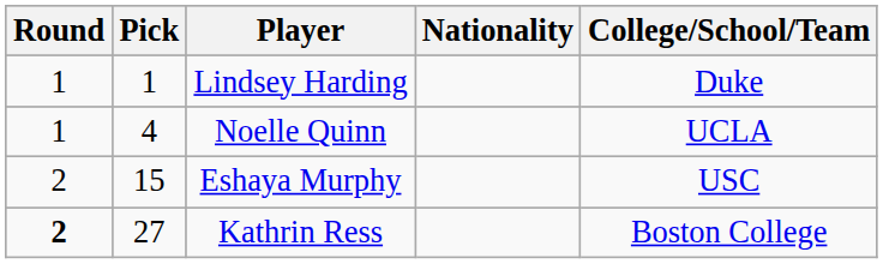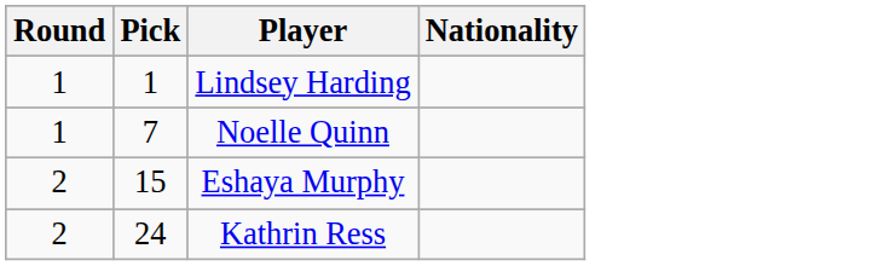- column: College/School/Team | Duke | UCLA | USC | Boston College
Noelle Quinn | Pick: 4 -> 7
Kathrin Ress | Round: bold -> normal
Kathrin Ress | Pick: 27 -> 24
